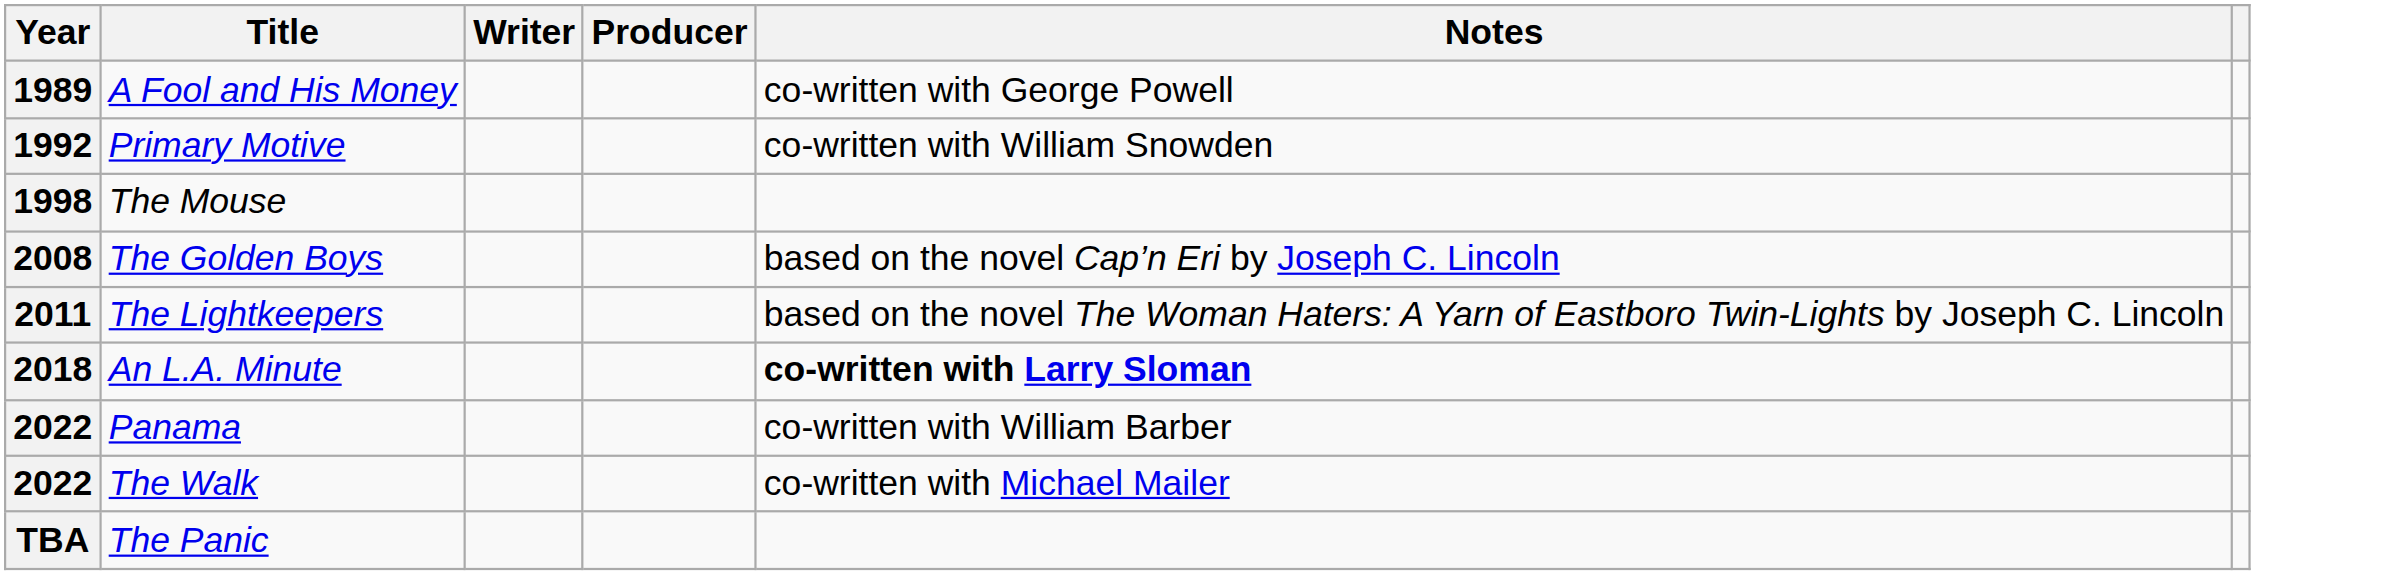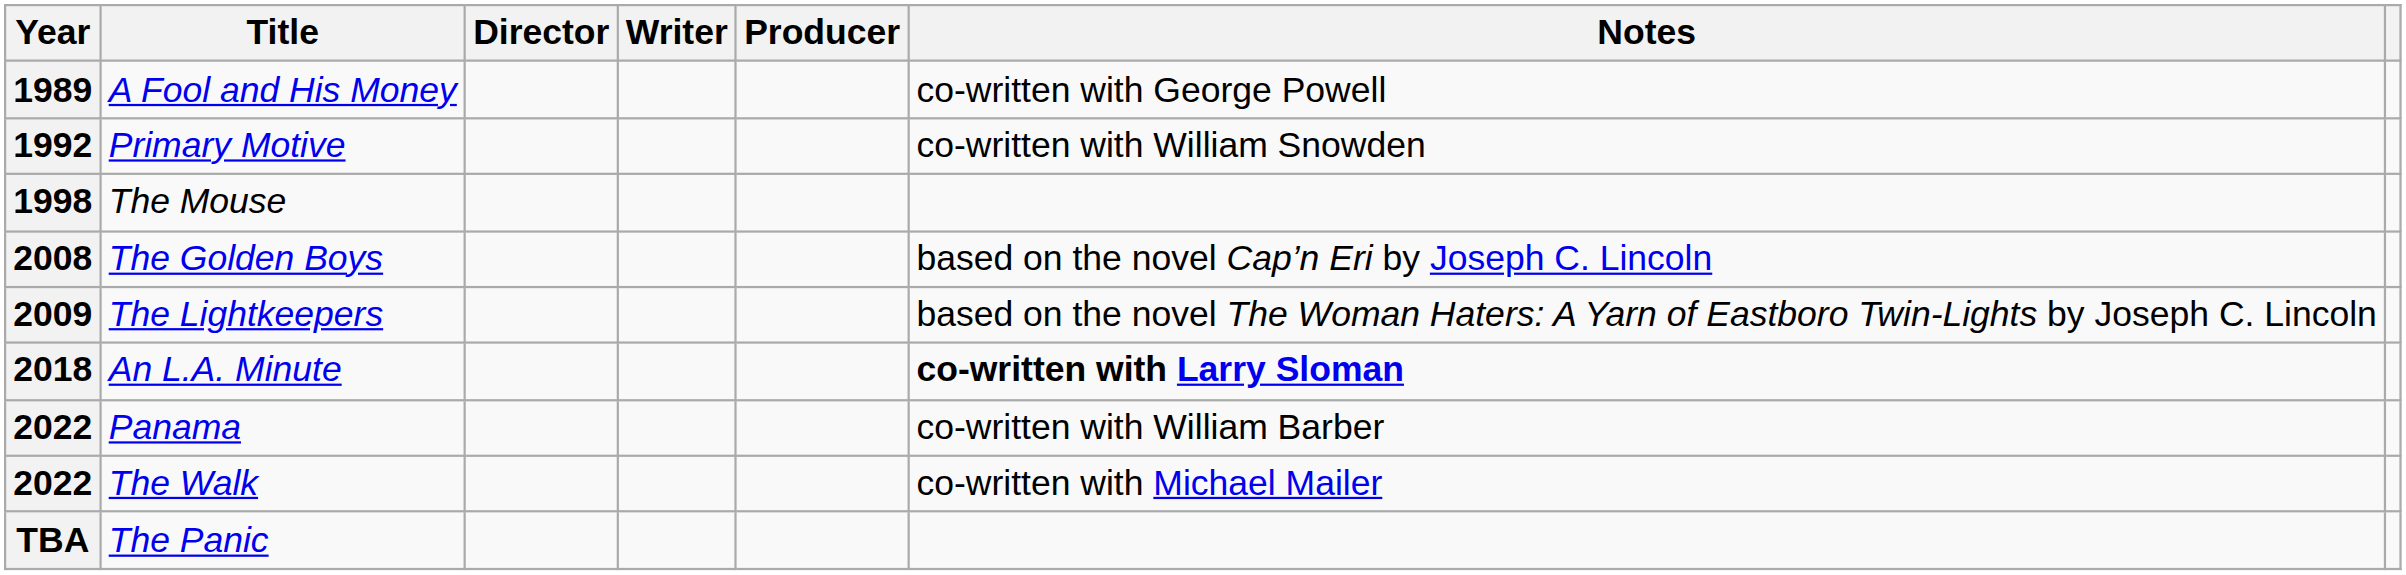+ column: Director
The Lightkeepers | Year: 2011 -> 2009
